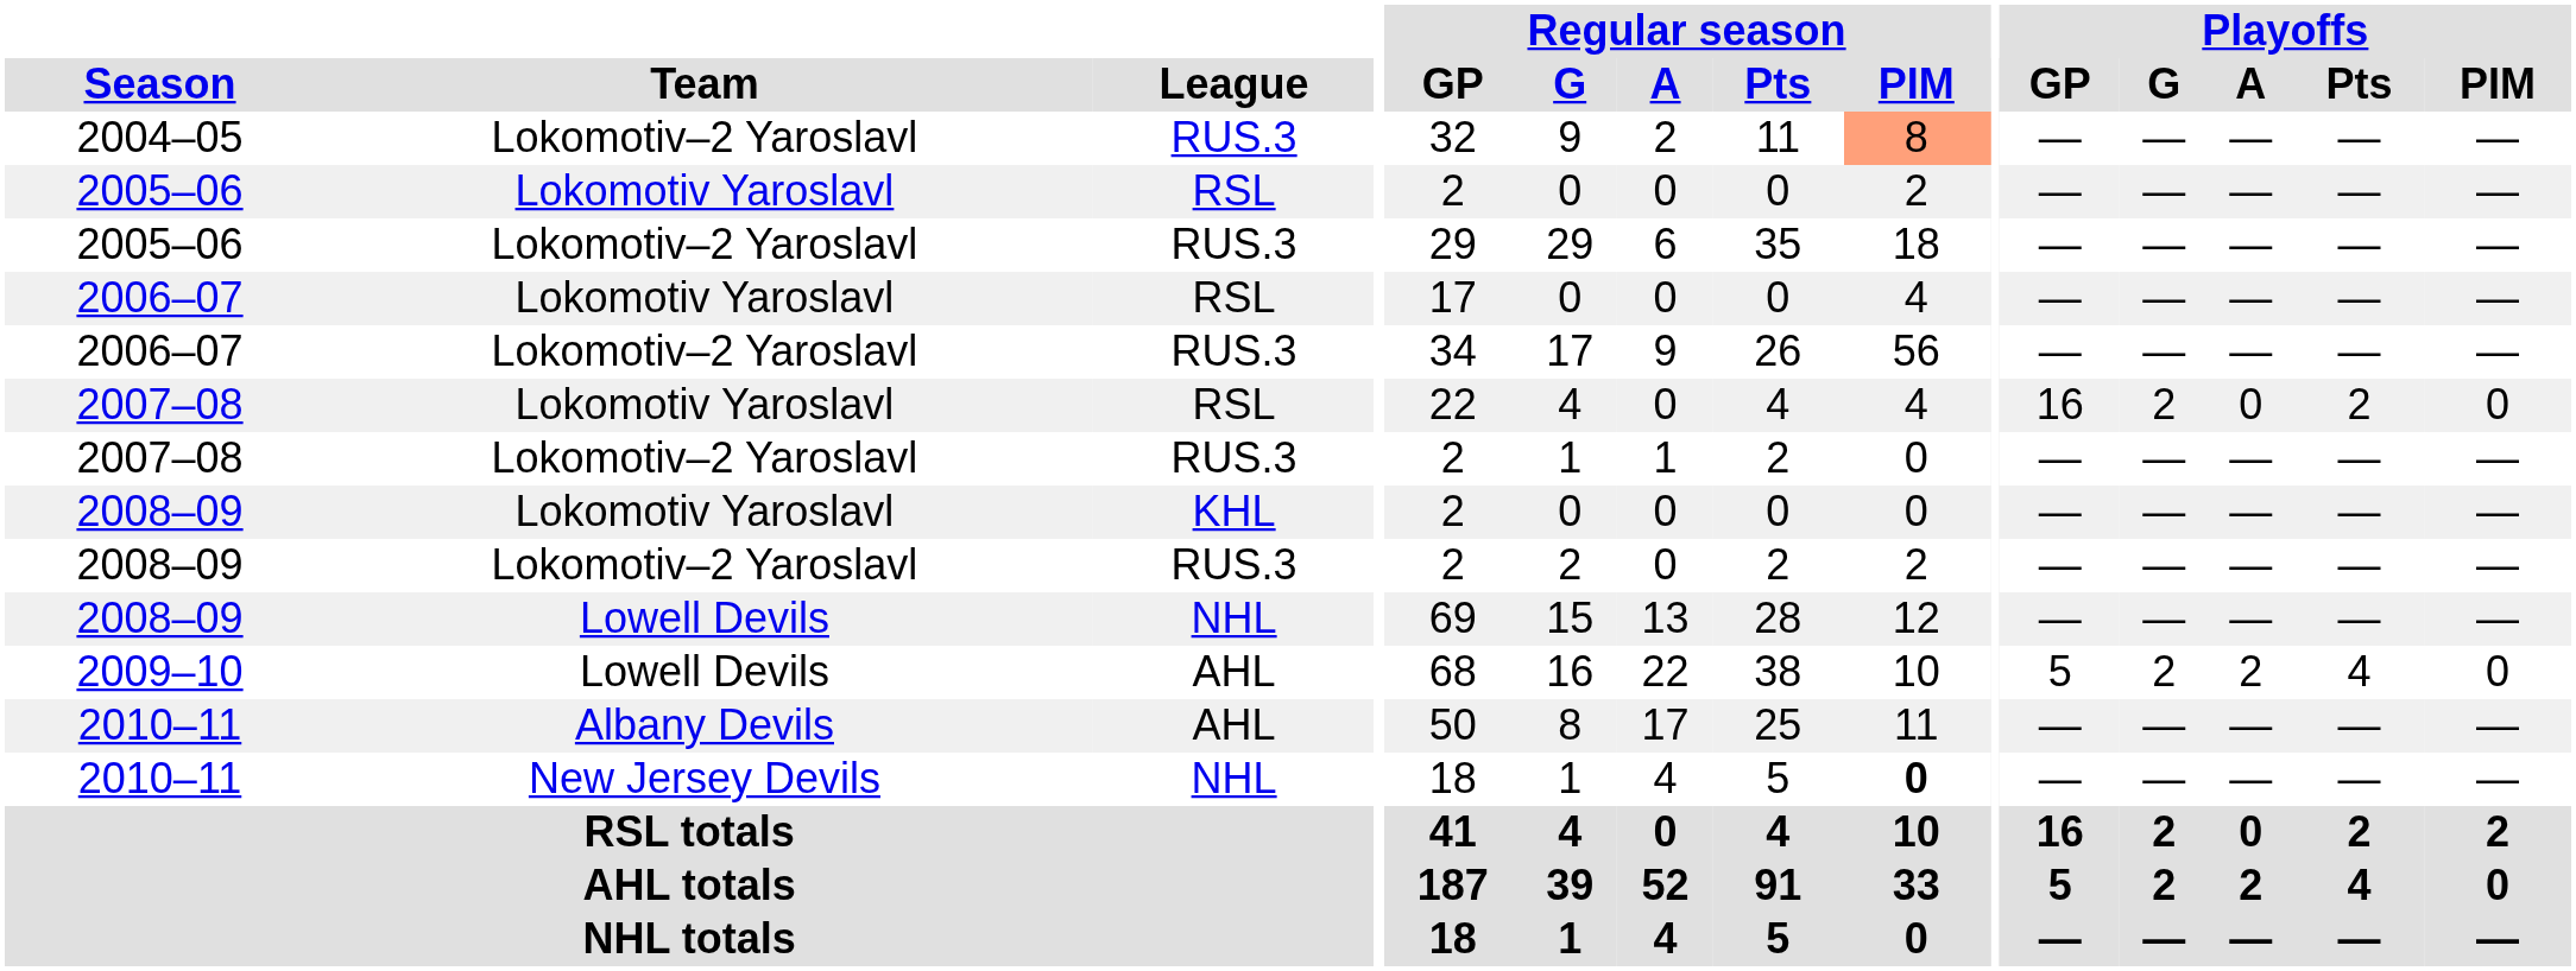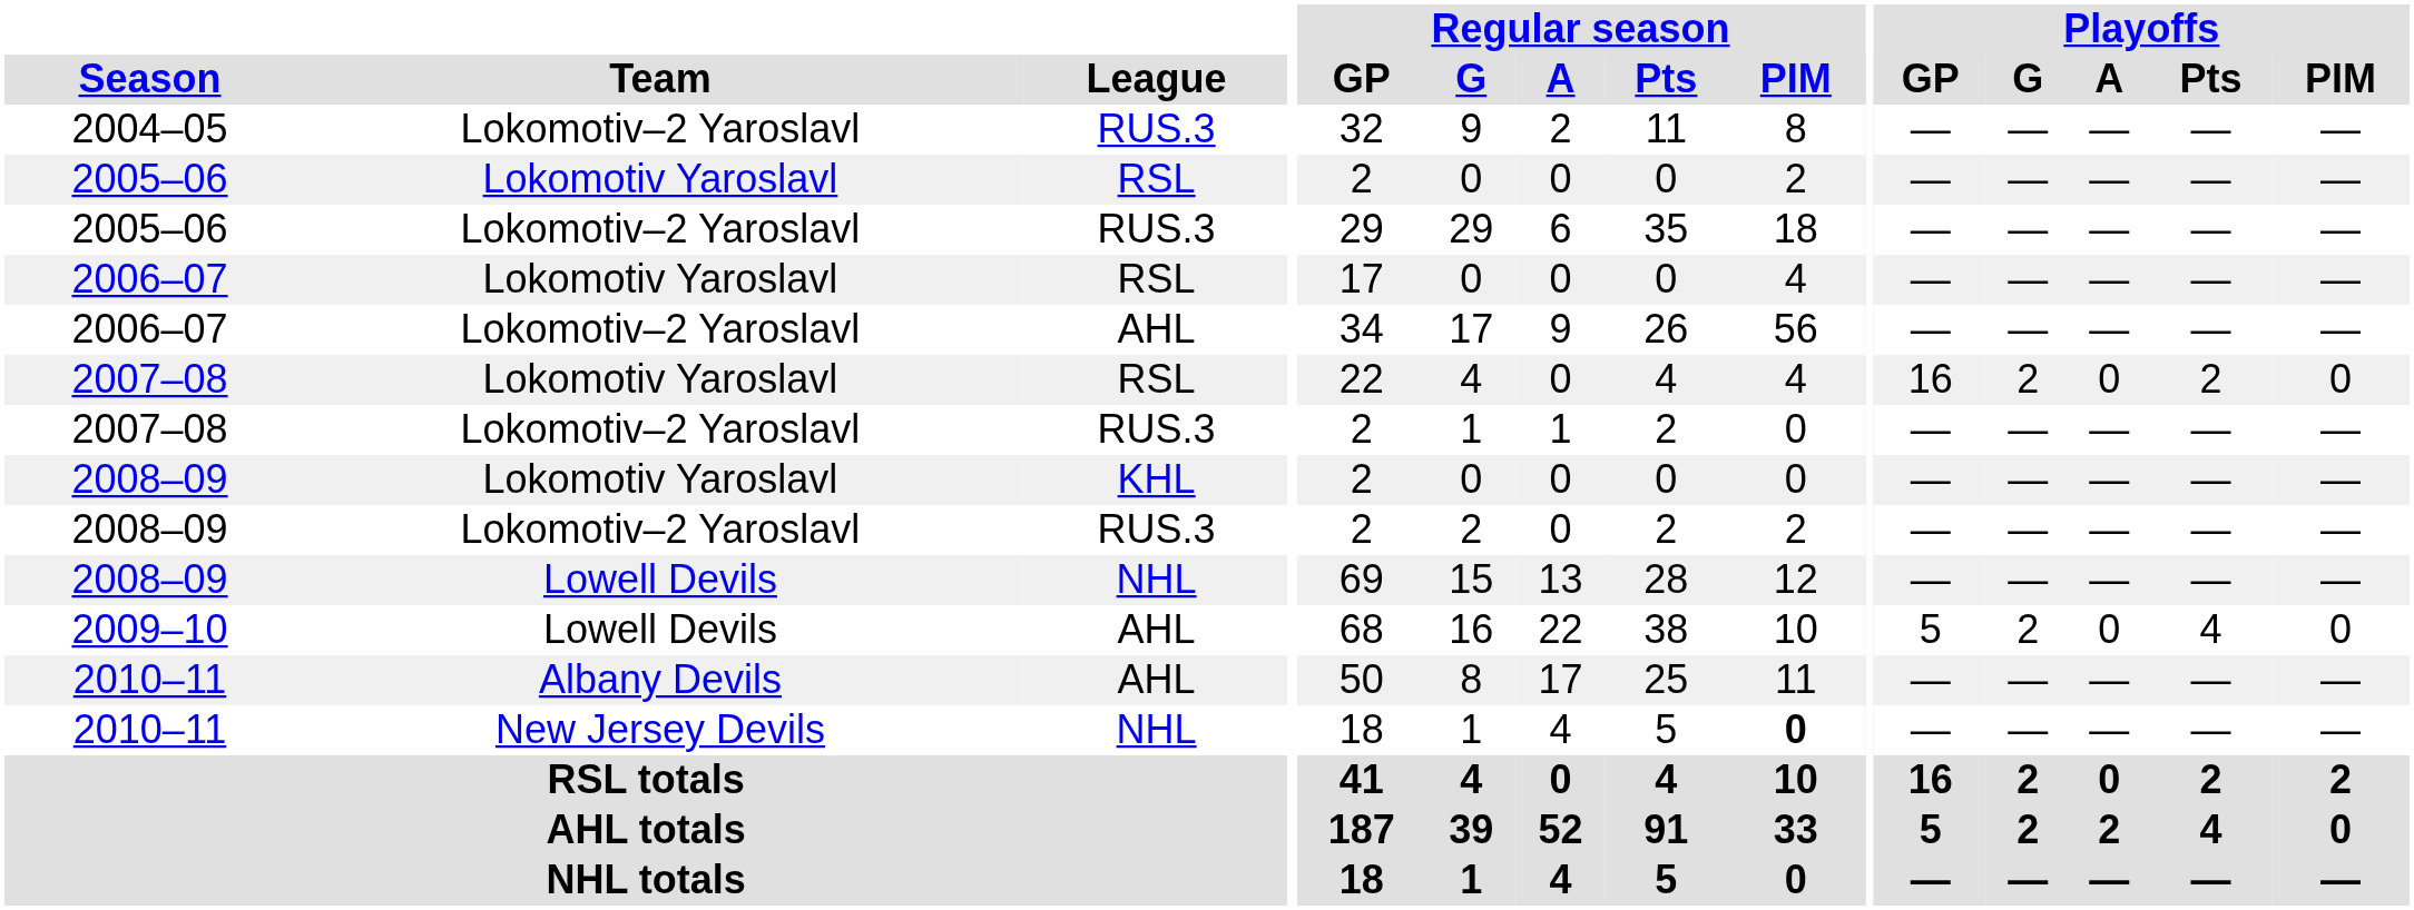2004–05 | Regular season / PIM: lightsalmon background -> no background
2006–07 / Lokomotiv–2 Yaroslavl | League: RUS.3 -> AHL
2009–10 | Playoffs / A: 2 -> 0
